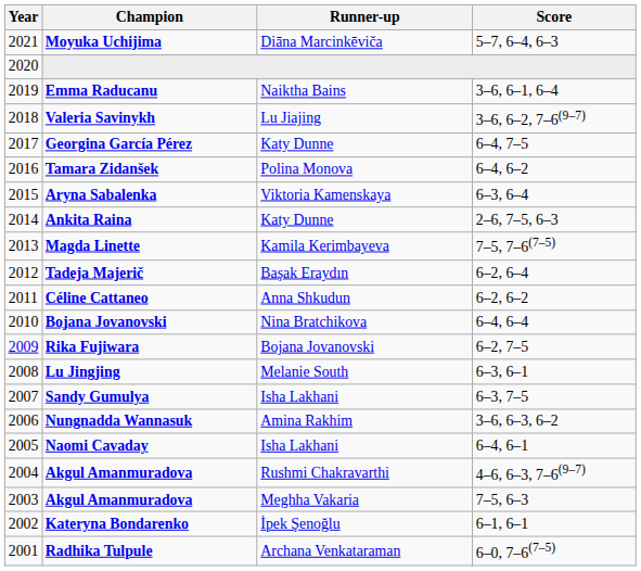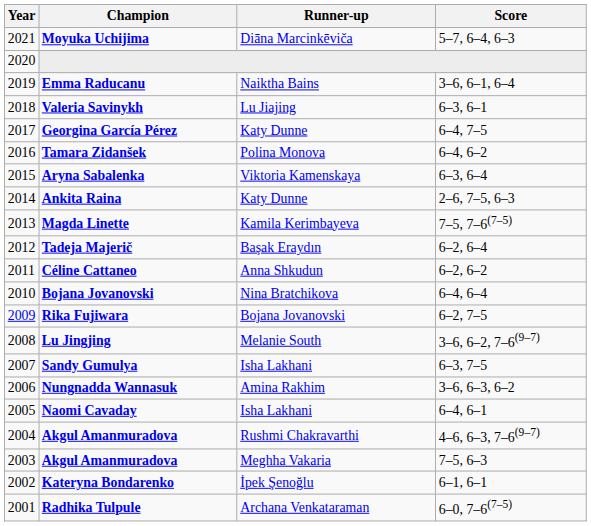Valeria Savinykh | Score: 3–6, 6–2, 7–6(9–7) -> 6–3, 6–1
Lu Jingjing | Score: 6–3, 6–1 -> 3–6, 6–2, 7–6(9–7)
